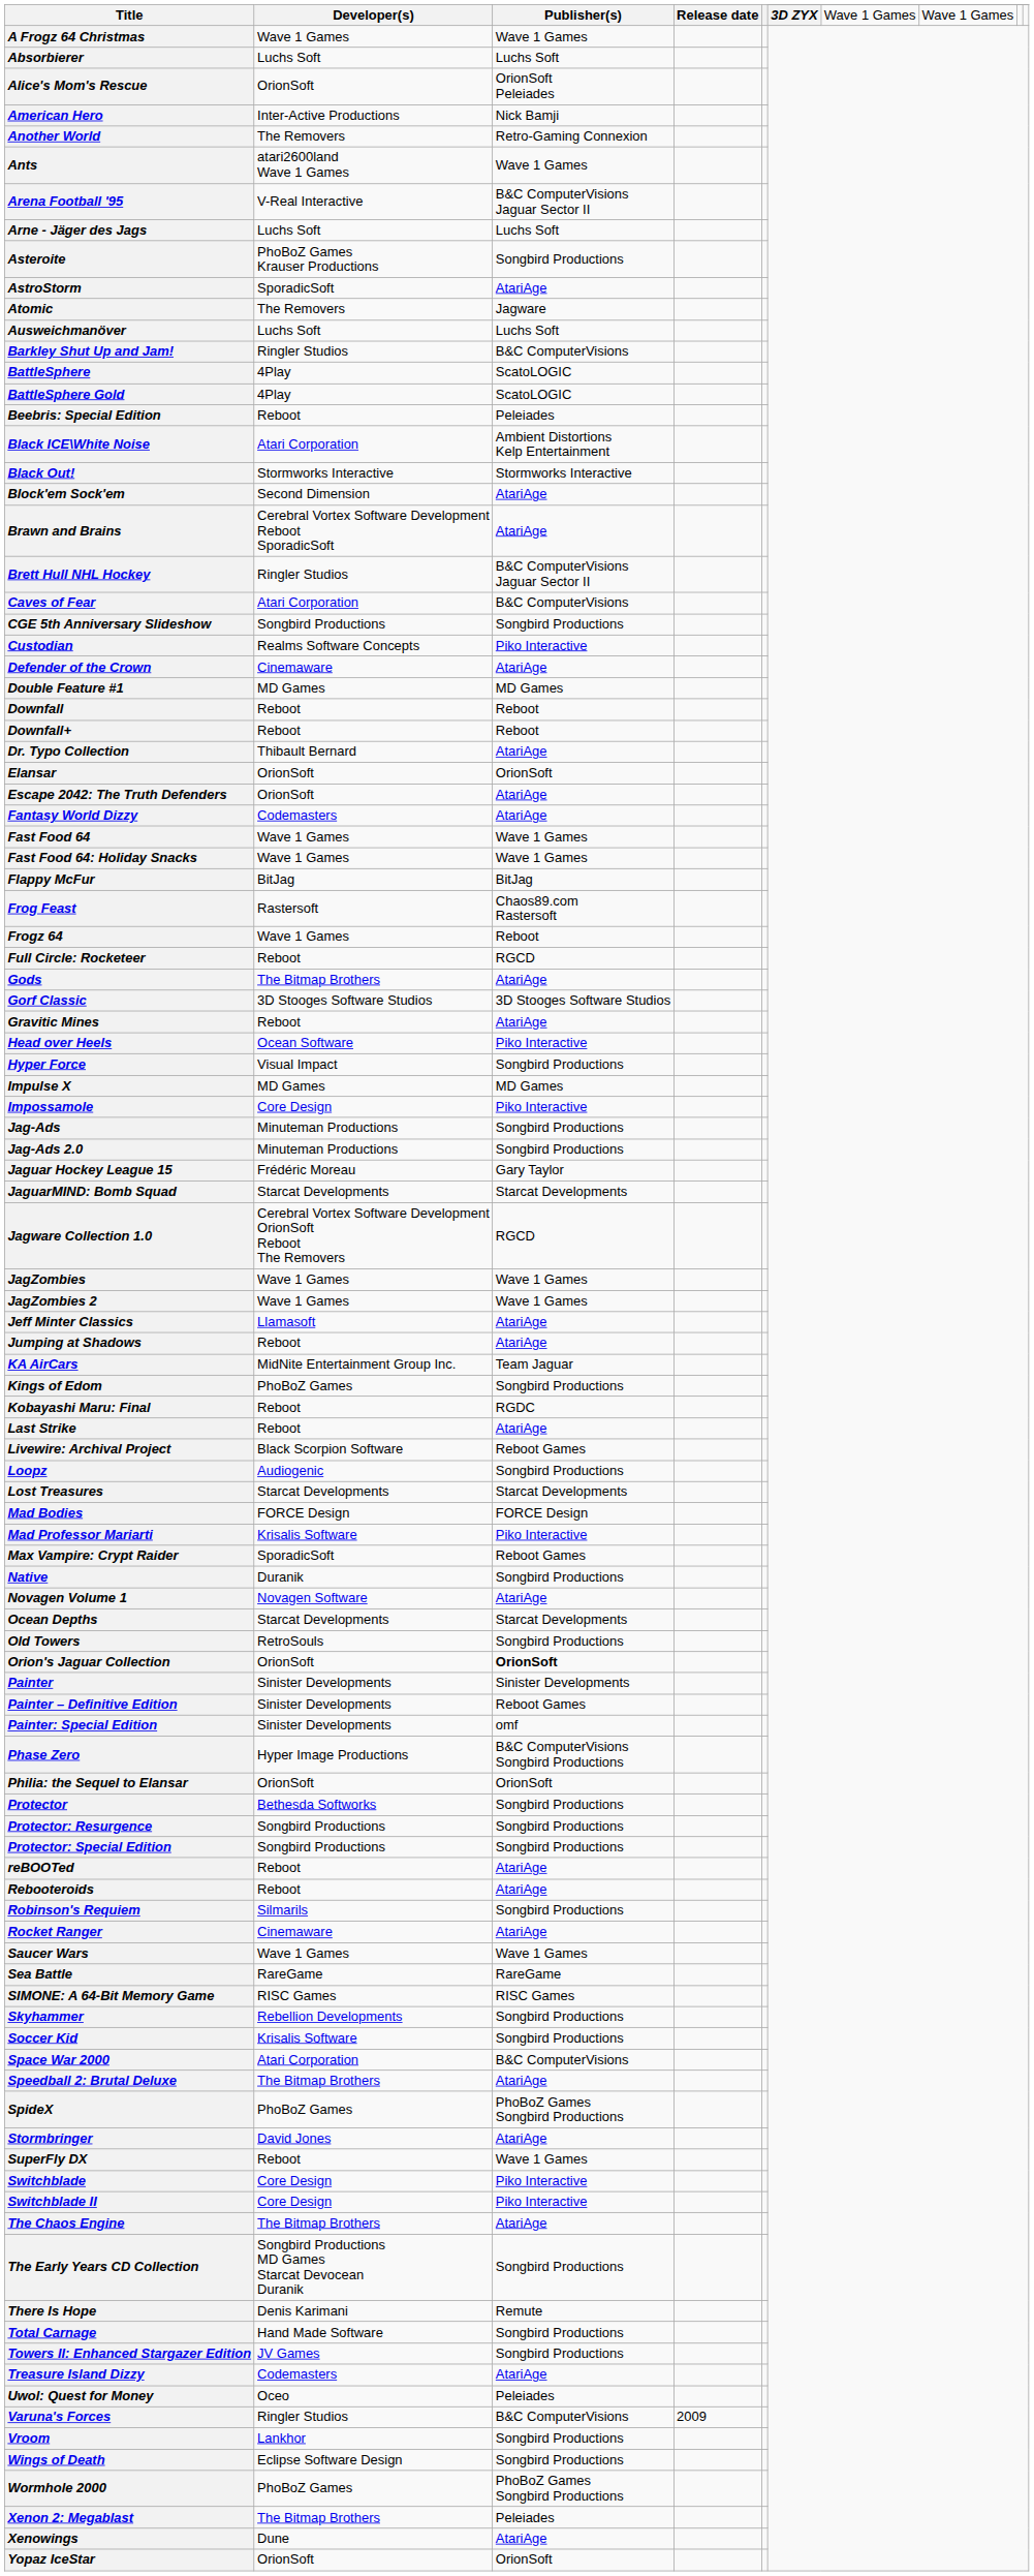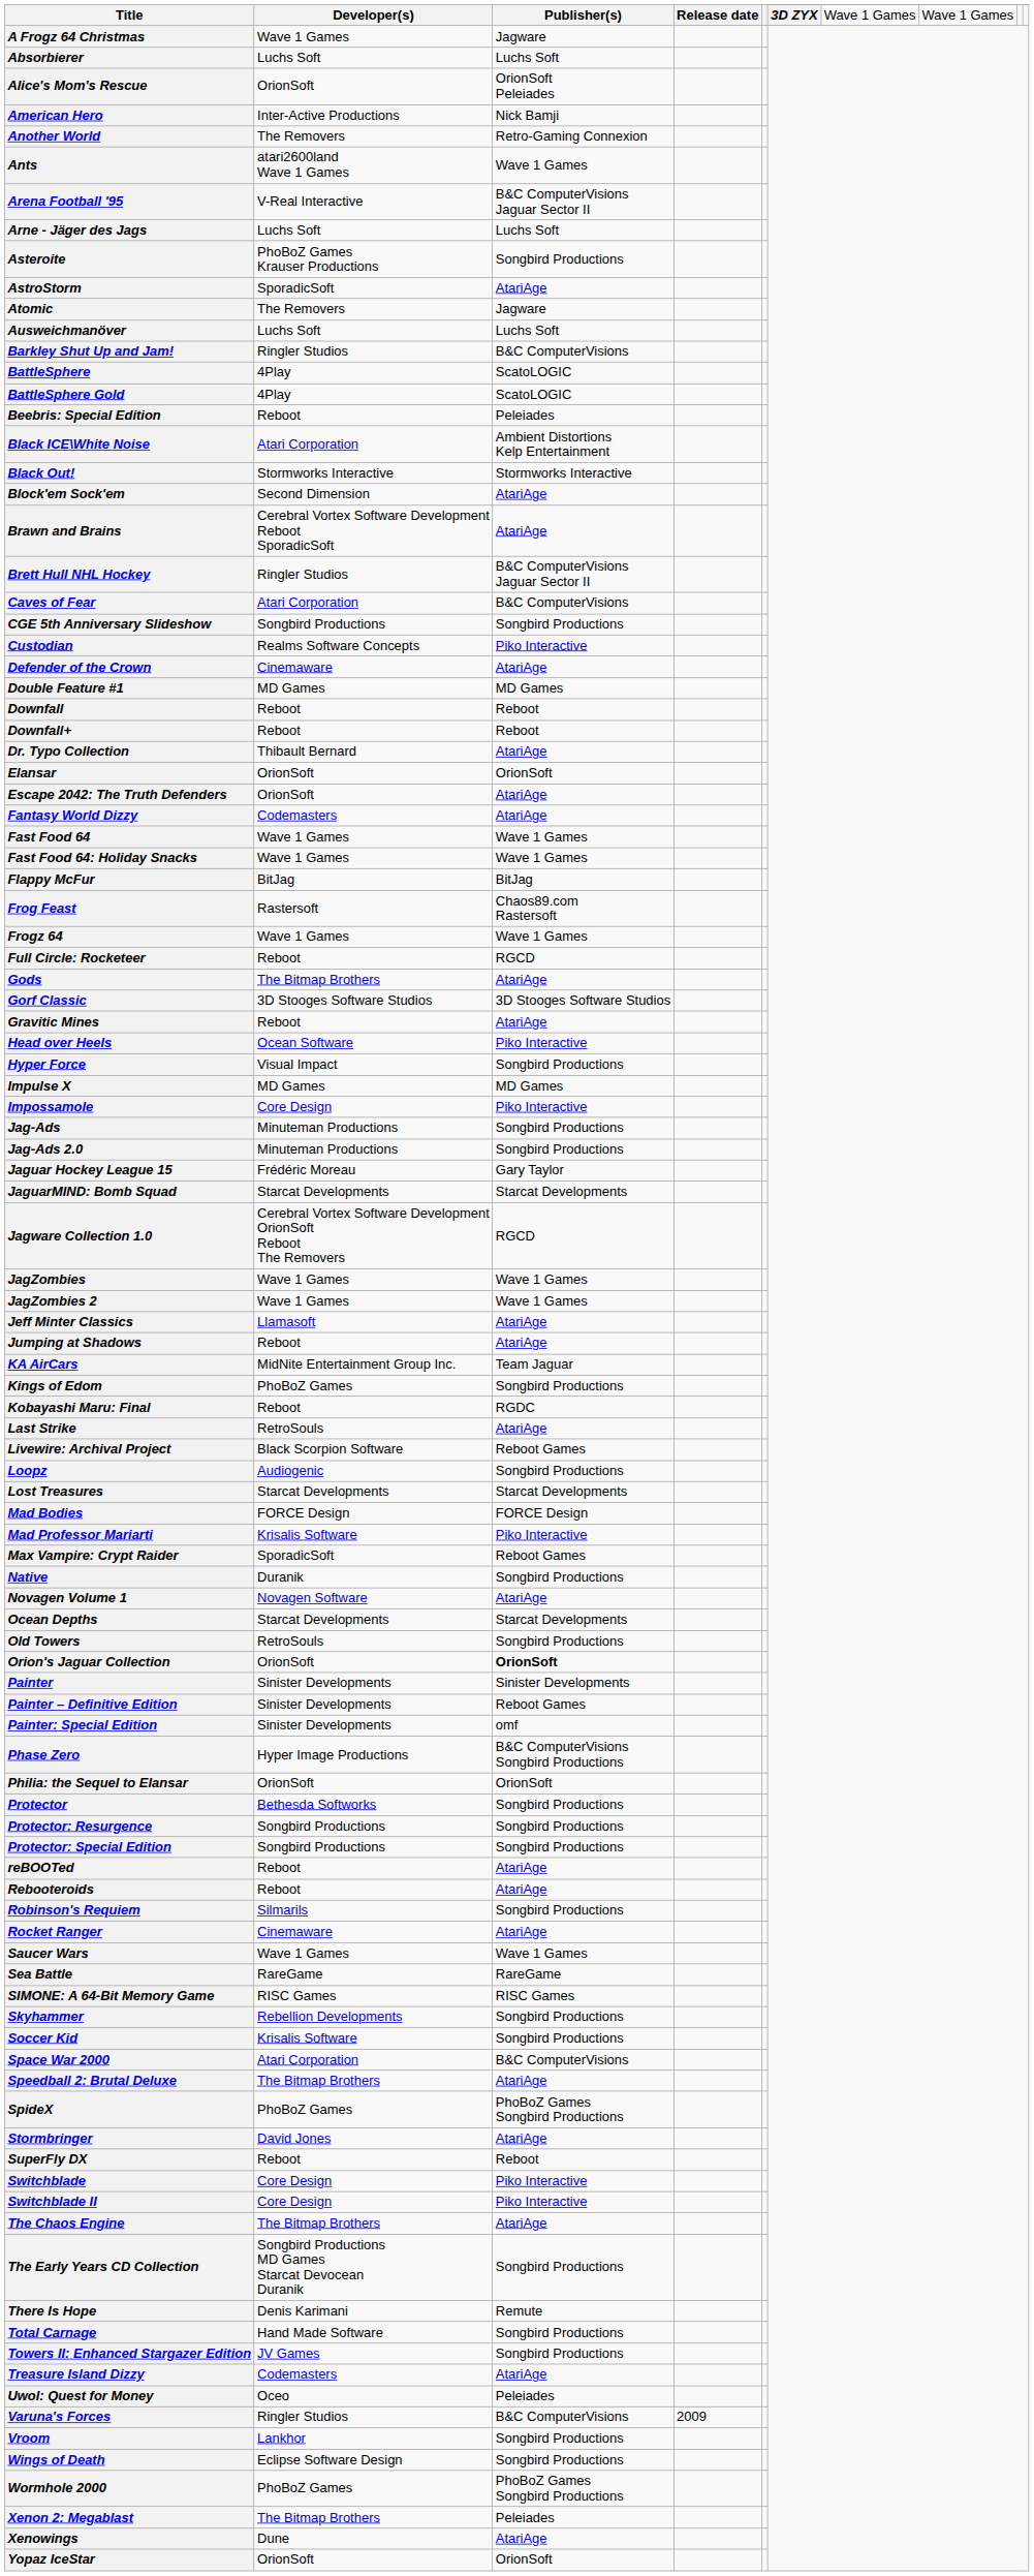A Frogz 64 Christmas | Publisher(s): Wave 1 Games -> Jagware
Frogz 64 | Publisher(s): Reboot -> Wave 1 Games
Last Strike | Developer(s): Reboot -> RetroSouls
SuperFly DX | Publisher(s): Wave 1 Games -> Reboot
